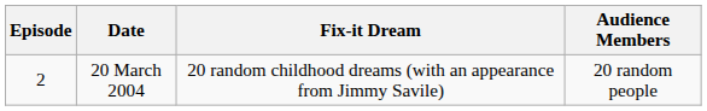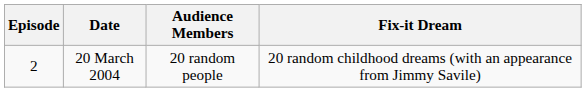columns swapped: Audience Members <-> Fix-it Dream
